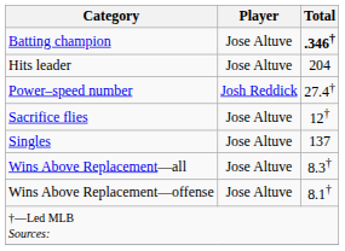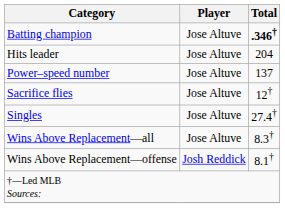Power–speed number | Player: Josh Reddick -> Jose Altuve
Power–speed number | Total: 27.4† -> 137
Singles | Total: 137 -> 27.4†
Wins Above Replacement—offense | Player: Jose Altuve -> Josh Reddick
